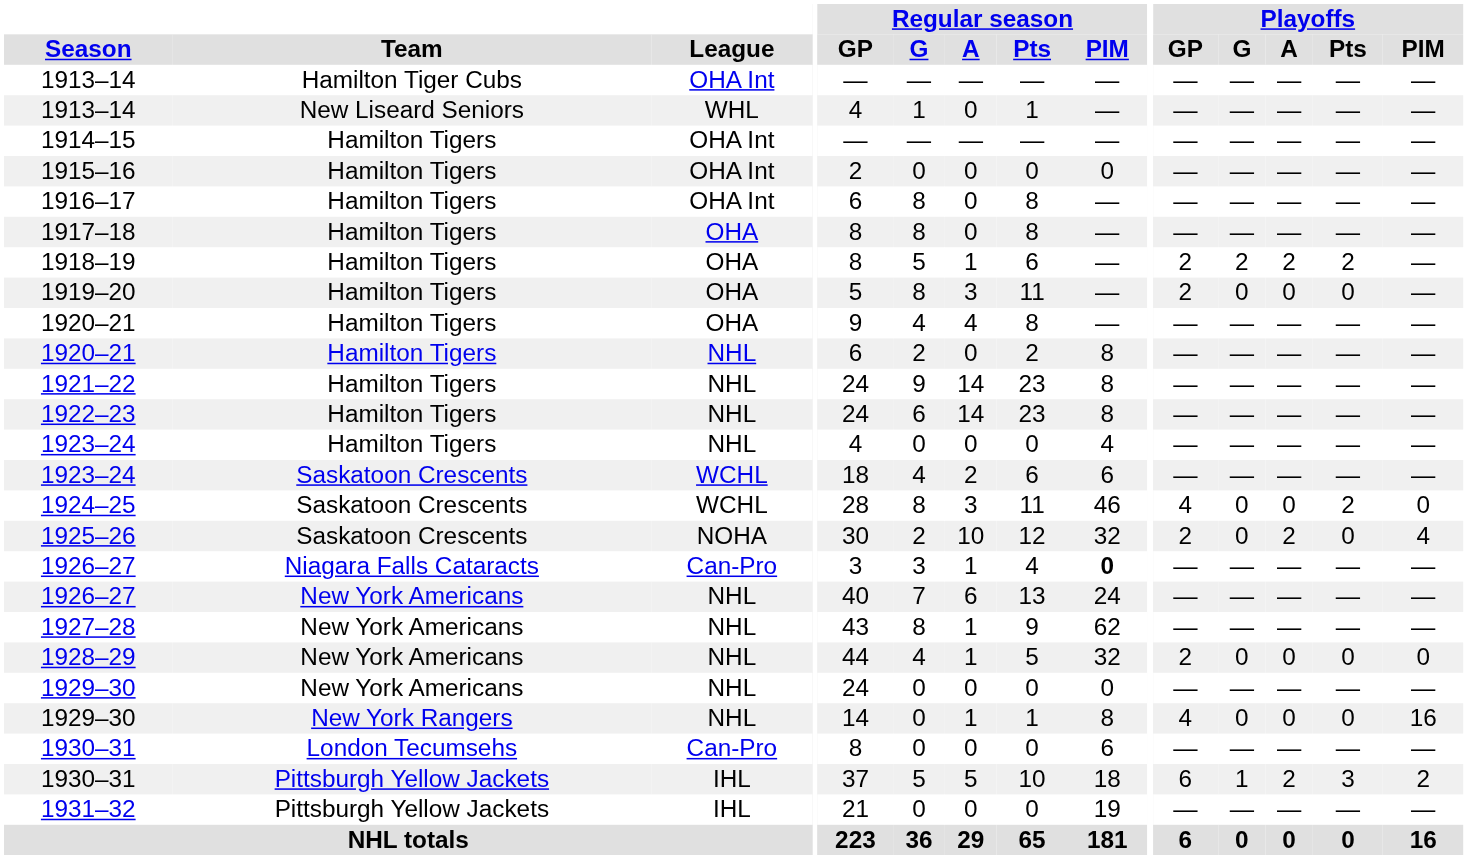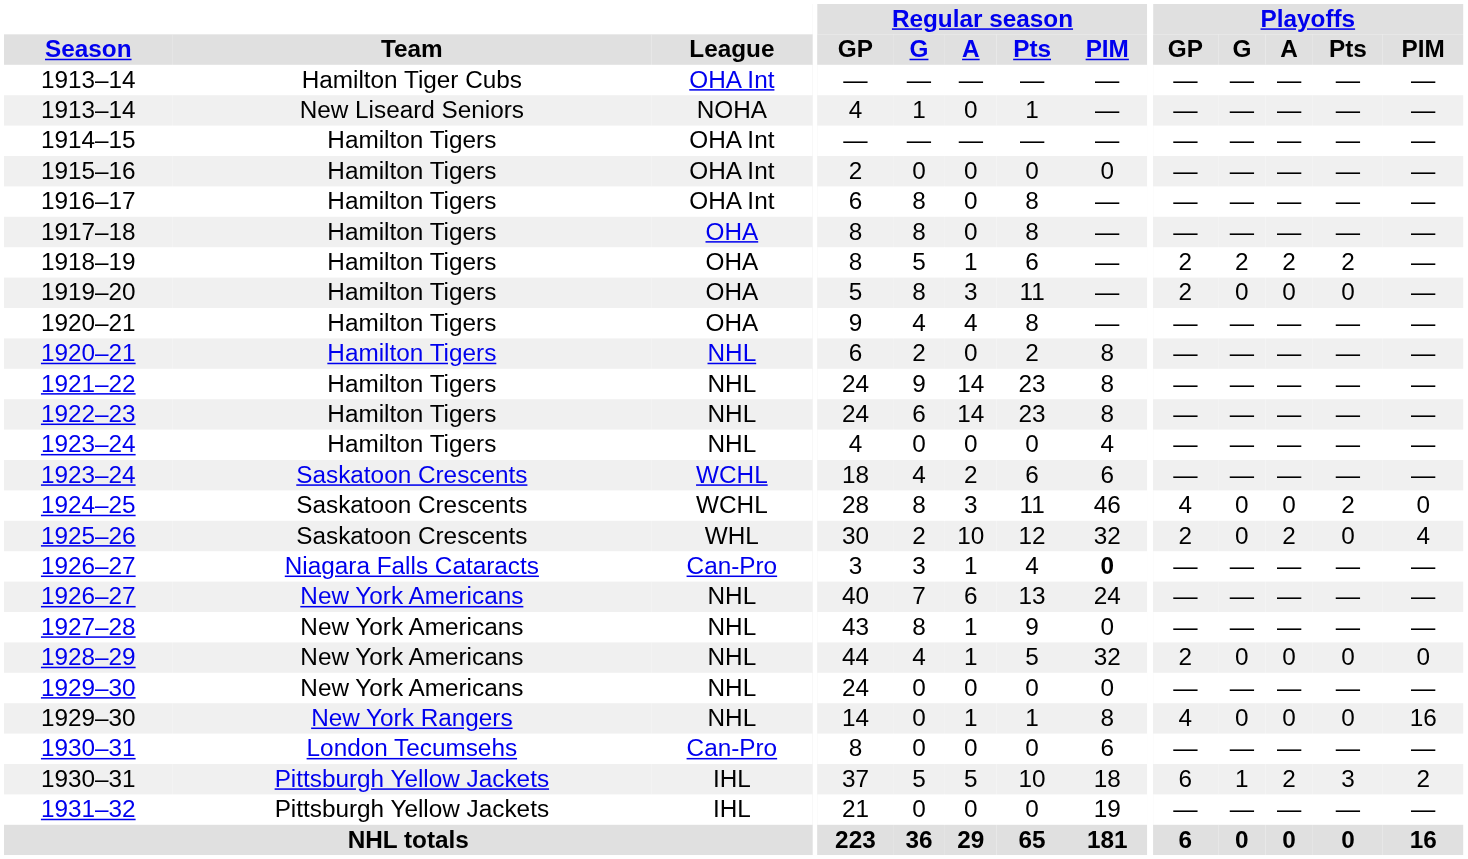1913–14 / New Liseard Seniors | League: WHL -> NOHA
1925–26 | League: NOHA -> WHL
1927–28 | Regular season / PIM: 62 -> 0
